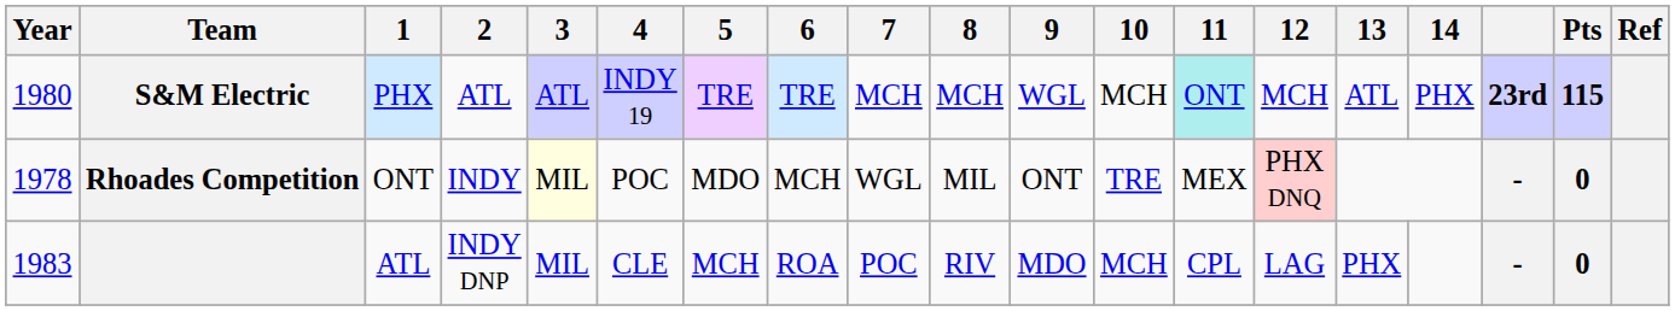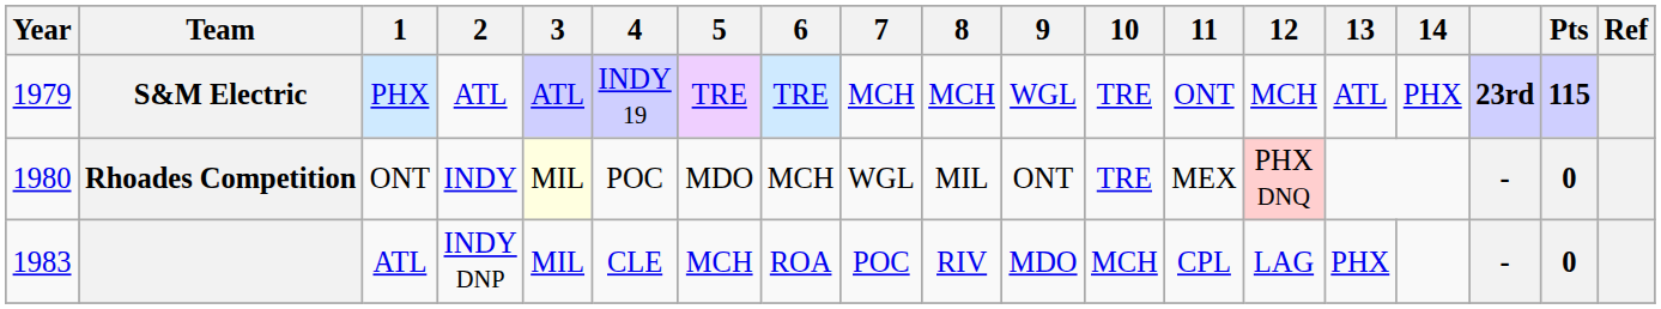S&M Electric | Year: 1980 -> 1979
S&M Electric | 10: MCH -> TRE
S&M Electric | 11: paleturquoise background -> no background
Rhoades Competition | Year: 1978 -> 1980
